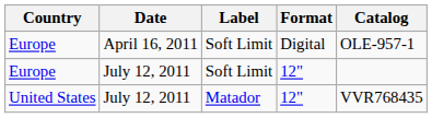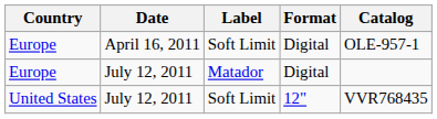Europe / July 12, 2011 | Label: Soft Limit -> Matador
Europe / July 12, 2011 | Format: 12" -> Digital
United States | Label: Matador -> Soft Limit
